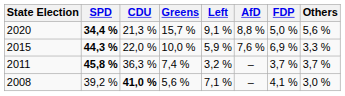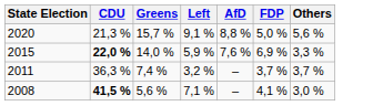- column: SPD | 34,4 % | 44,3 % | 45,8 % | 39,2 %
2015 | CDU: normal -> bold
2015 | Greens: 10,0 % -> 14,0 %
2008 | CDU: 41,0 % -> 41,5 %
